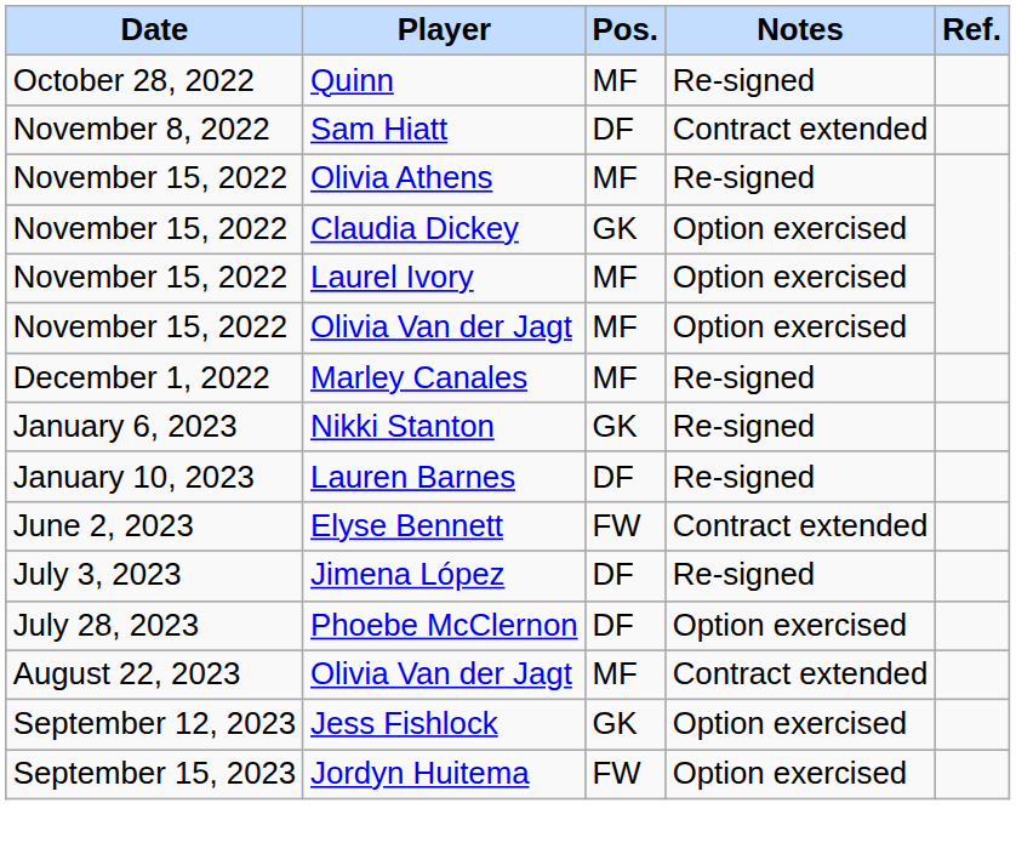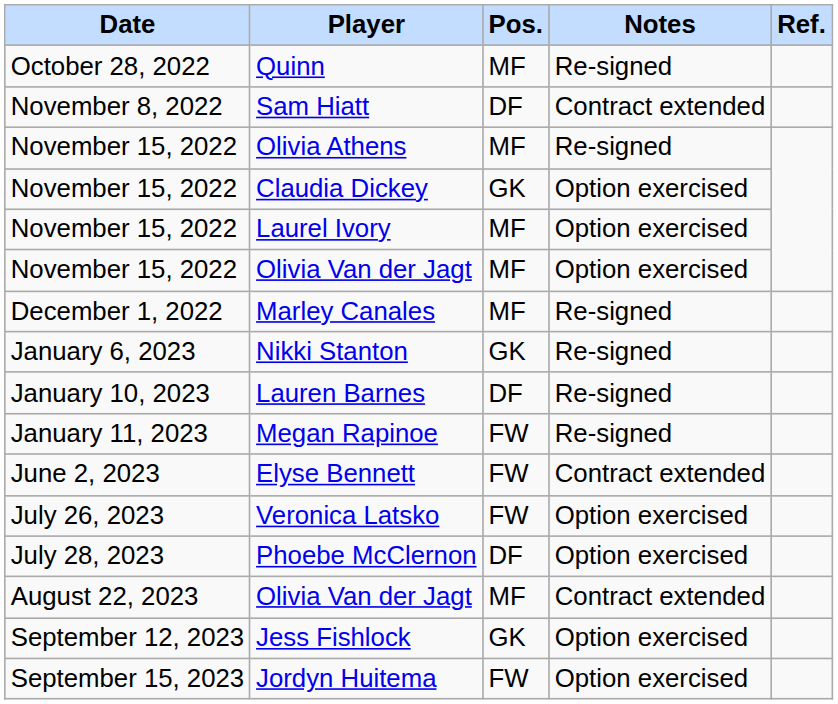+ row: January 11, 2023 | Megan Rapinoe | FW | Re-signed
- row: July 3, 2023 | Jimena López | DF | Re-signed
+ row: July 26, 2023 | Veronica Latsko | FW | Option exercised
